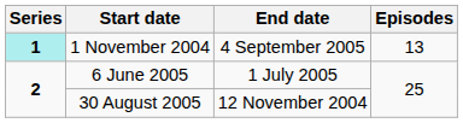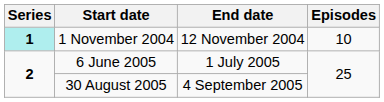1 November 2004 | End date: 4 September 2005 -> 12 November 2004
1 November 2004 | Episodes: 13 -> 10
30 August 2005 | End date: 12 November 2004 -> 4 September 2005
